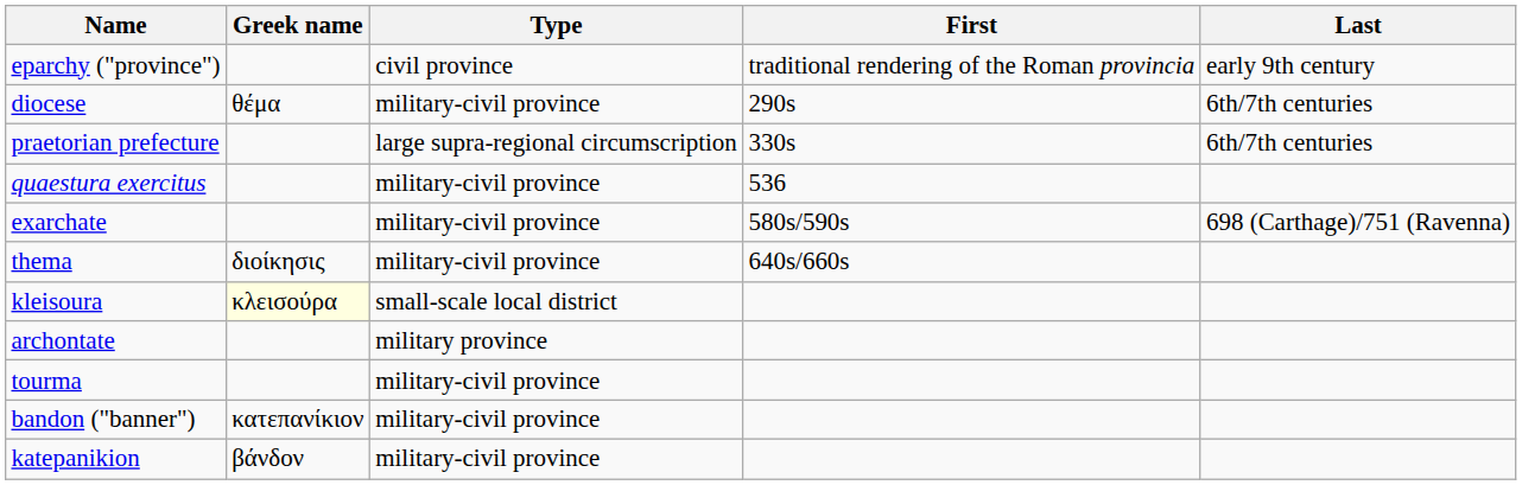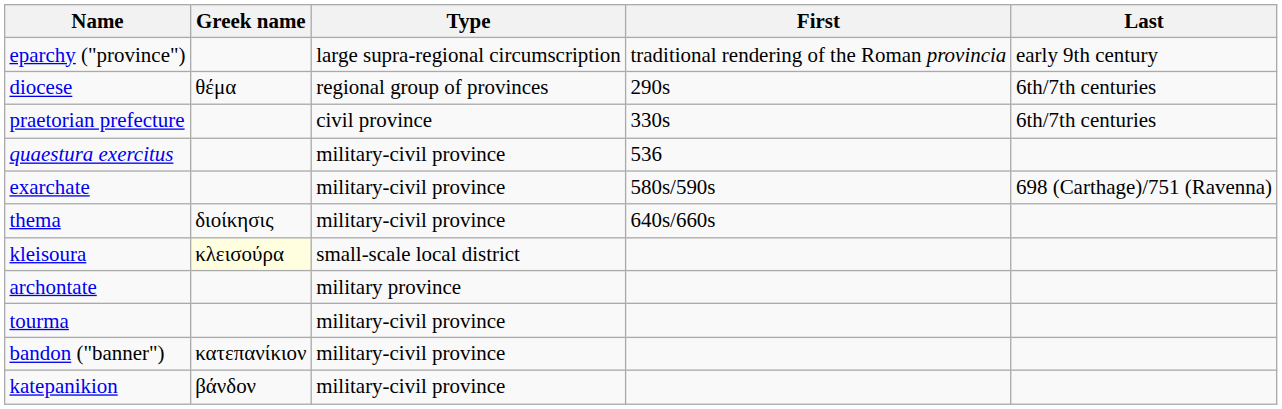eparchy ("province") | Type: civil province -> large supra-regional circumscription
diocese | Type: military-civil province -> regional group of provinces
praetorian prefecture | Type: large supra-regional circumscription -> civil province
